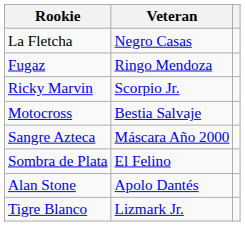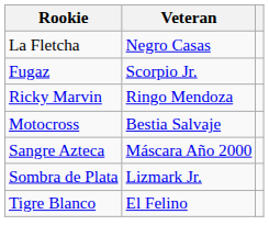Fugaz | Veteran: Ringo Mendoza -> Scorpio Jr.
Ricky Marvin | Veteran: Scorpio Jr. -> Ringo Mendoza
Sombra de Plata | Veteran: El Felino -> Lizmark Jr.
- row: Alan Stone | Apolo Dantés
Tigre Blanco | Veteran: Lizmark Jr. -> El Felino
